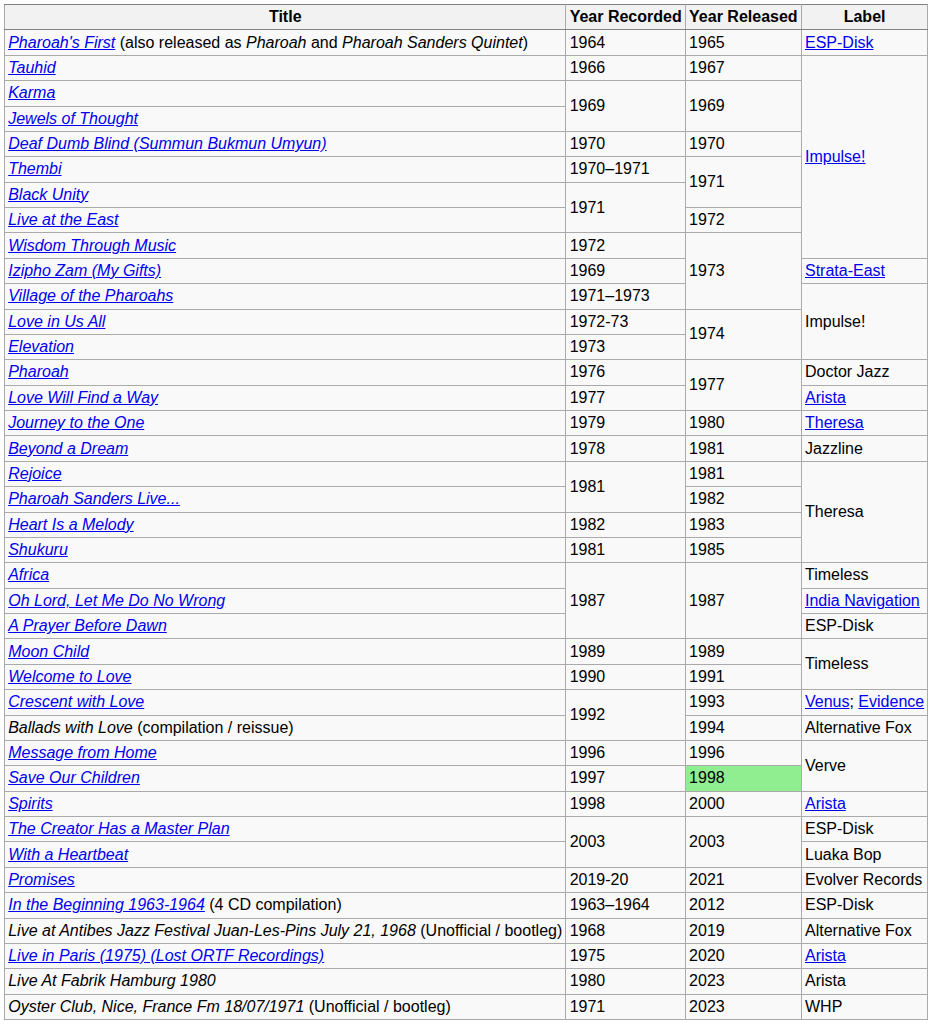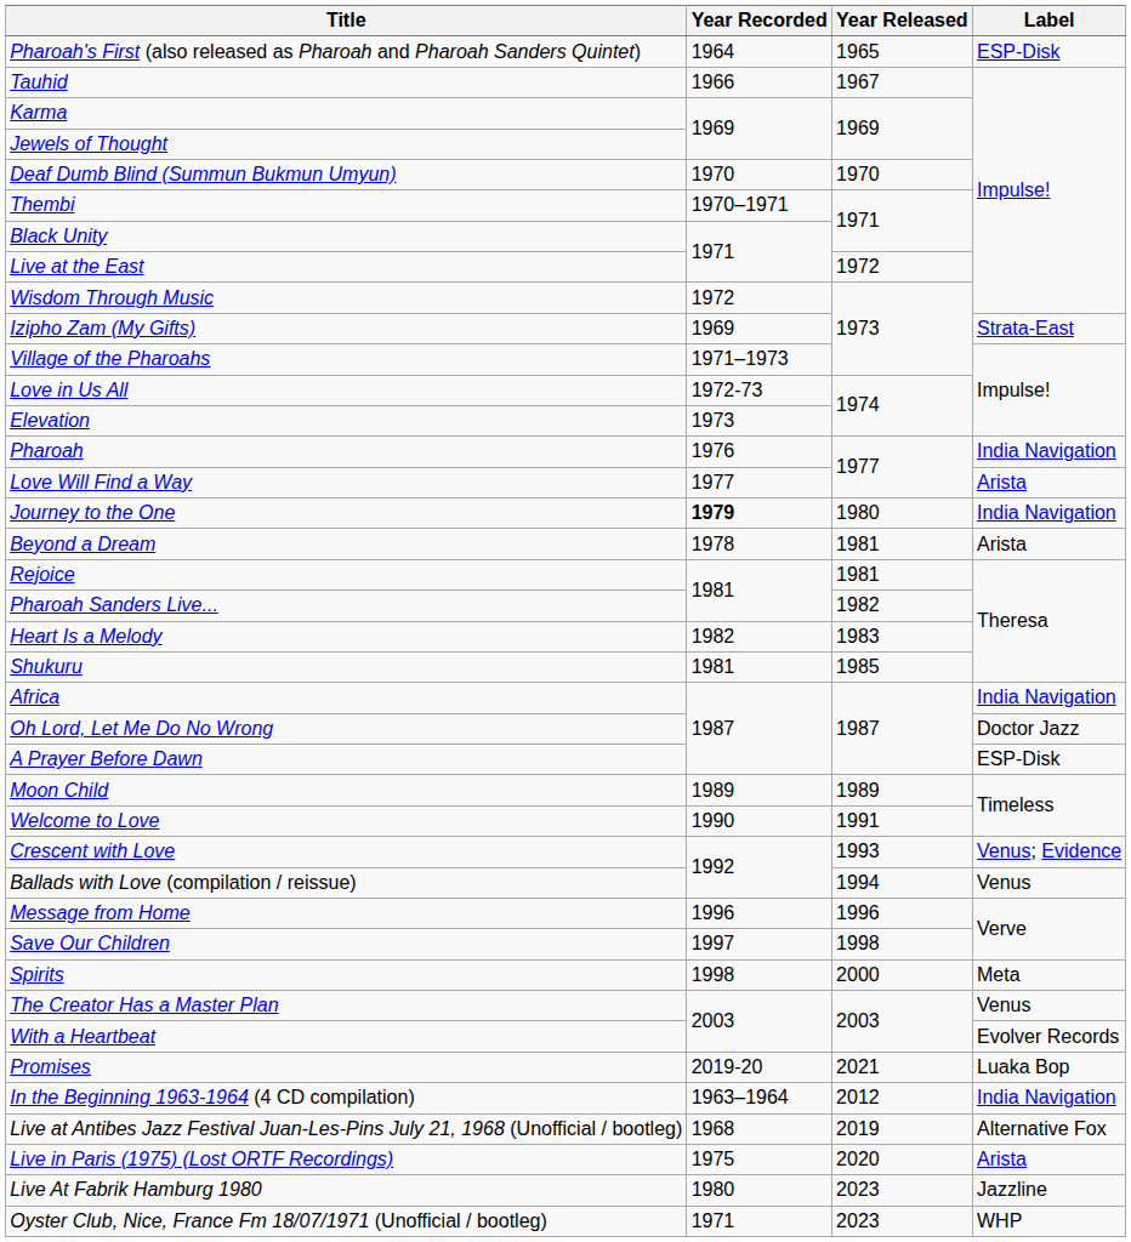Pharoah | Label: Doctor Jazz -> India Navigation
Journey to the One | Year Recorded: normal -> bold
Journey to the One | Label: Theresa -> India Navigation
Beyond a Dream | Label: Jazzline -> Arista
Africa | Label: Timeless -> India Navigation
Oh Lord, Let Me Do No Wrong | Label: India Navigation -> Doctor Jazz
Ballads with Love (compilation / reissue) | Label: Alternative Fox -> Venus
Save Our Children | Year Released: lightgreen background -> no background
Spirits | Label: Arista -> Meta
The Creator Has a Master Plan | Label: ESP-Disk -> Venus
With a Heartbeat | Label: Luaka Bop -> Evolver Records
Promises | Label: Evolver Records -> Luaka Bop
In the Beginning 1963-1964 (4 CD compilation) | Label: ESP-Disk -> India Navigation
Live At Fabrik Hamburg 1980 | Label: Arista -> Jazzline
